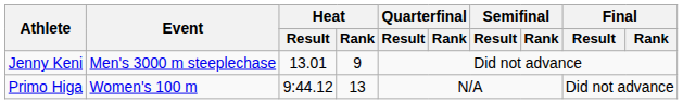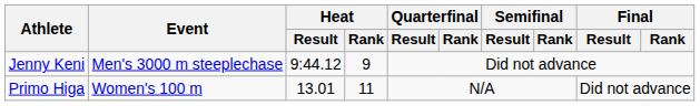Jenny Keni | Heat / Result: 13.01 -> 9:44.12
Primo Higa | Heat / Result: 9:44.12 -> 13.01
Primo Higa | Heat / Rank: 13 -> 11
